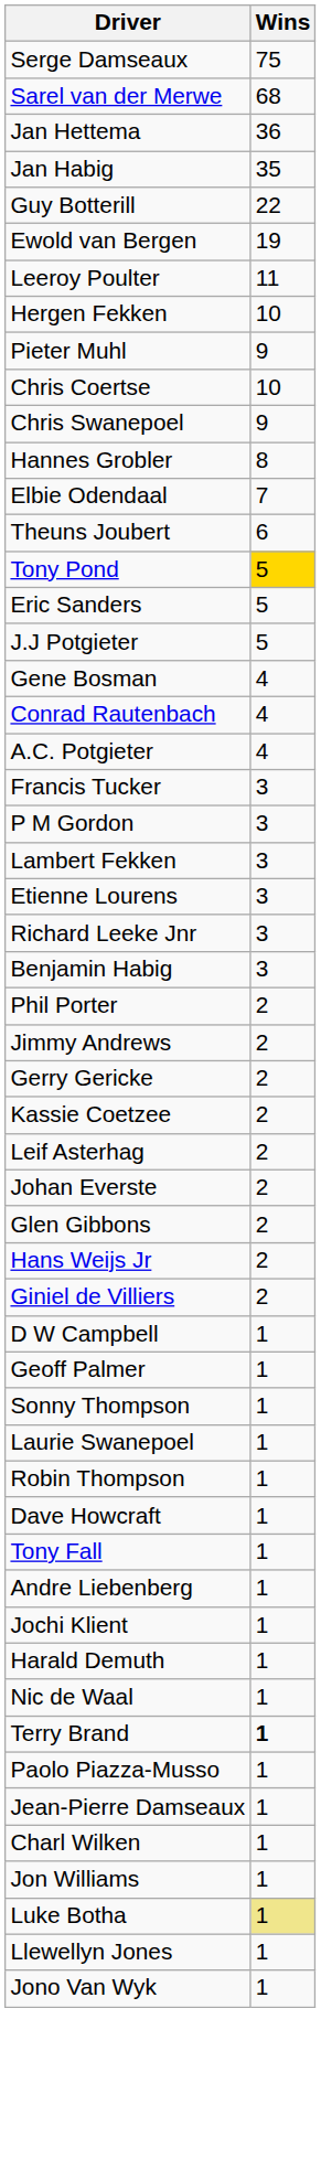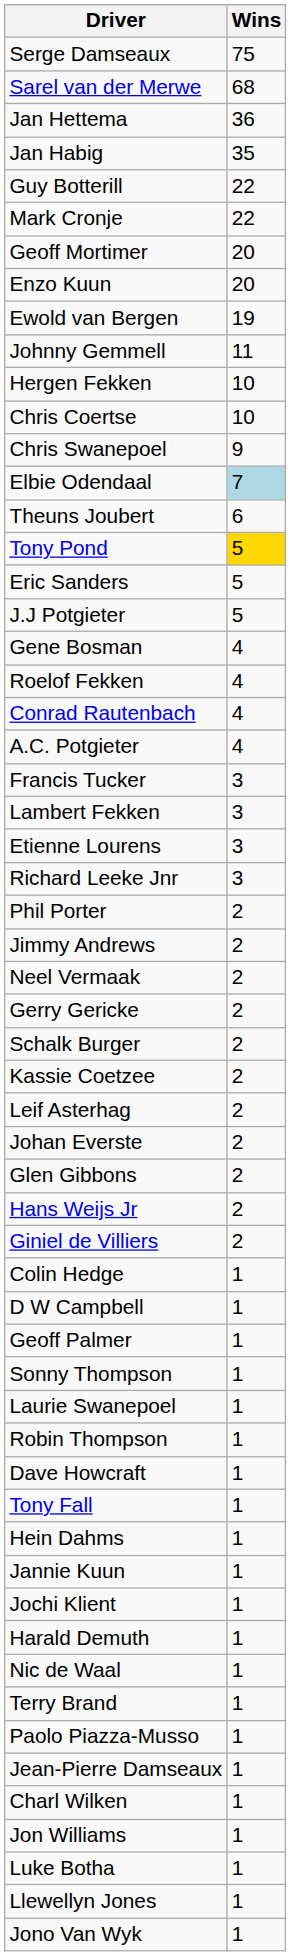+ row: Mark Cronje | 22
+ row: Geoff Mortimer | 20
+ row: Enzo Kuun | 20
+ row: Johnny Gemmell | 11
- row: Leeroy Poulter | 11
- row: Pieter Muhl | 9
- row: Hannes Grobler | 8
Elbie Odendaal | Wins: no background -> lightblue background
+ row: Roelof Fekken | 4
- row: P M Gordon | 3
- row: Benjamin Habig | 3
+ row: Neel Vermaak | 2
+ row: Schalk Burger | 2
+ row: Colin Hedge | 1
+ row: Hein Dahms | 1
- row: Andre Liebenberg | 1
+ row: Jannie Kuun | 1
Terry Brand | Wins: bold -> normal
Luke Botha | Wins: khaki background -> no background
